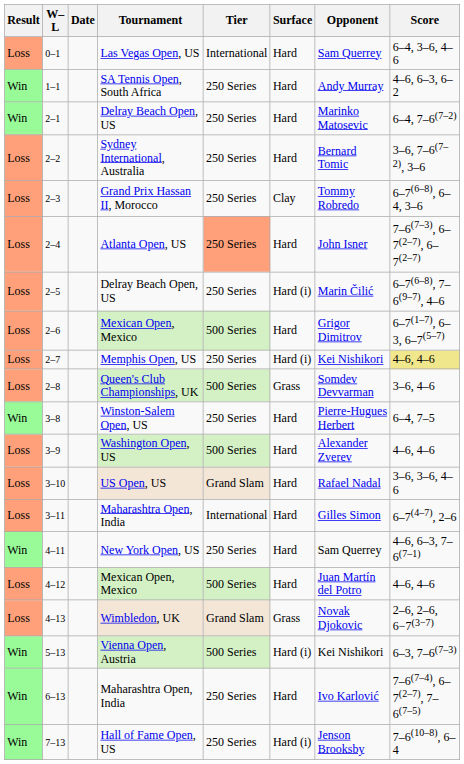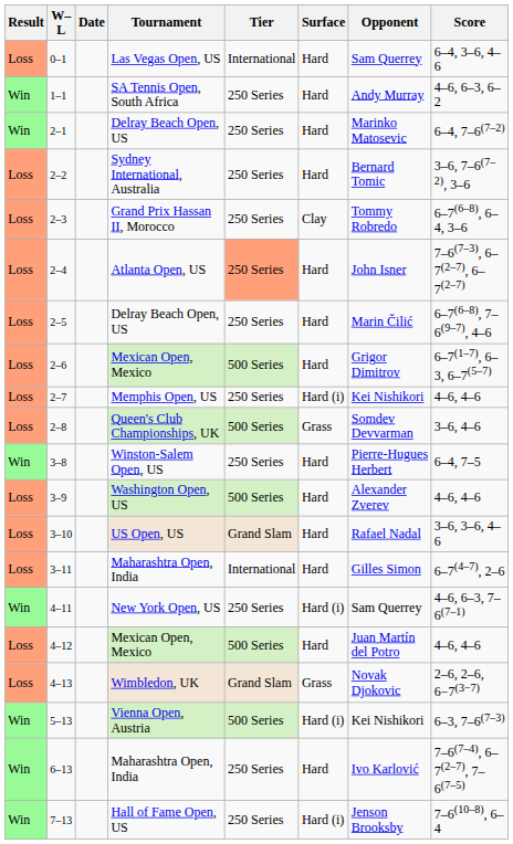2–5 | Surface: Hard (i) -> Hard
2–7 | Score: khaki background -> no background
4–11 | Surface: Hard -> Hard (i)
